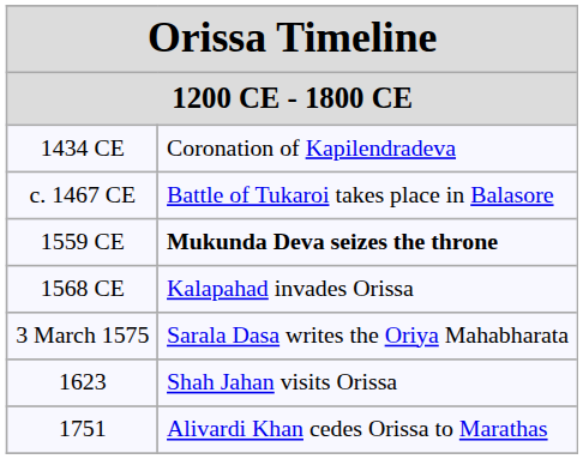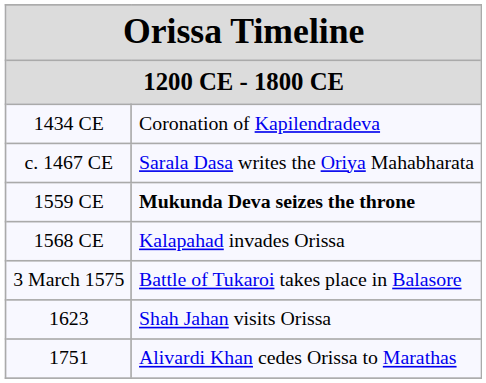c. 1467 CE | column 2: Battle of Tukaroi takes place in Balasore -> Sarala Dasa writes the Oriya Mahabharata
3 March 1575 | column 2: Sarala Dasa writes the Oriya Mahabharata -> Battle of Tukaroi takes place in Balasore
